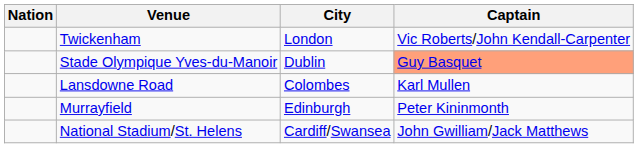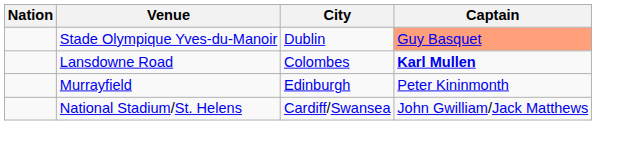- row: Twickenham | London | Vic Roberts/John Kendall-Carpenter
Lansdowne Road | Captain: normal -> bold
